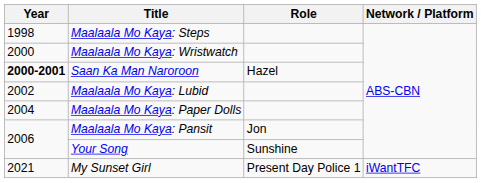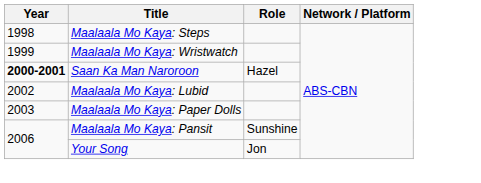Maalaala Mo Kaya: Wristwatch | Year: 2000 -> 1999
Maalaala Mo Kaya: Paper Dolls | Year: 2004 -> 2003
Maalaala Mo Kaya: Pansit | Role: Jon -> Sunshine
Your Song | Role: Sunshine -> Jon
- row: 2021 | My Sunset Girl | Present Day Police 1 | iWantTFC
